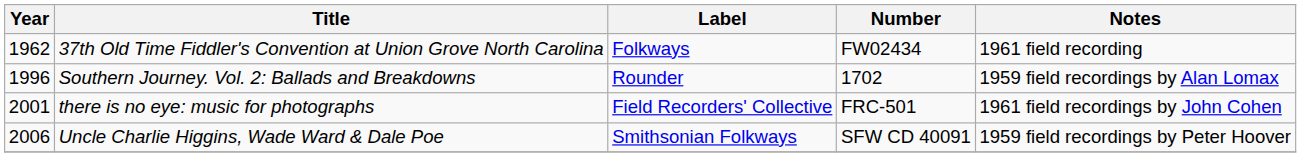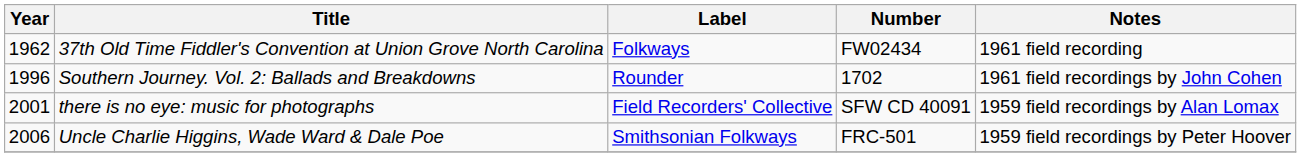Southern Journey. Vol. 2: Ballads and Breakdowns | Notes: 1959 field recordings by Alan Lomax -> 1961 field recordings by John Cohen
there is no eye: music for photographs | Number: FRC-501 -> SFW CD 40091
there is no eye: music for photographs | Notes: 1961 field recordings by John Cohen -> 1959 field recordings by Alan Lomax
Uncle Charlie Higgins, Wade Ward & Dale Poe | Number: SFW CD 40091 -> FRC-501
